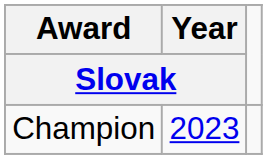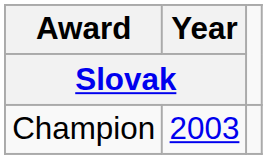Champion | Year / Slovak: 2023 -> 2003
